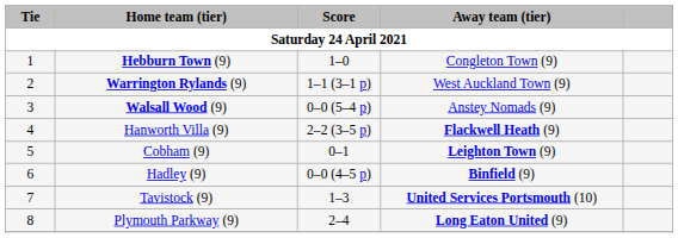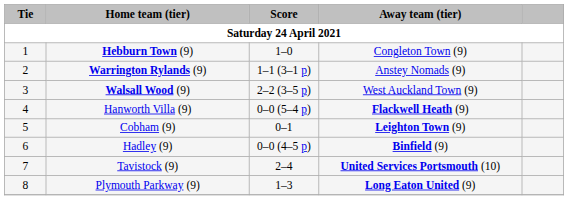Warrington Rylands (9) | Away team (tier): West Auckland Town (9) -> Anstey Nomads (9)
Walsall Wood (9) | Score: 0–0 (5–4 p) -> 2–2 (3–5 p)
Walsall Wood (9) | Away team (tier): Anstey Nomads (9) -> West Auckland Town (9)
Hanworth Villa (9) | Score: 2–2 (3–5 p) -> 0–0 (5–4 p)
Tavistock (9) | Score: 1–3 -> 2–4
Plymouth Parkway (9) | Score: 2–4 -> 1–3
